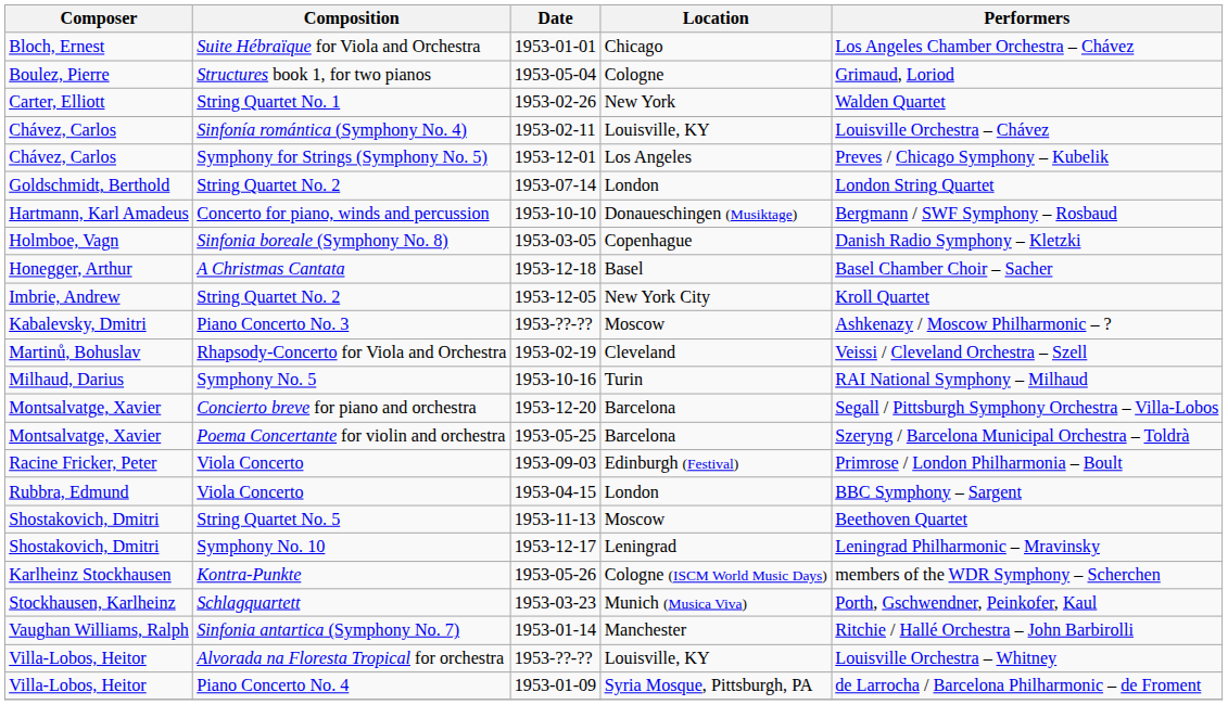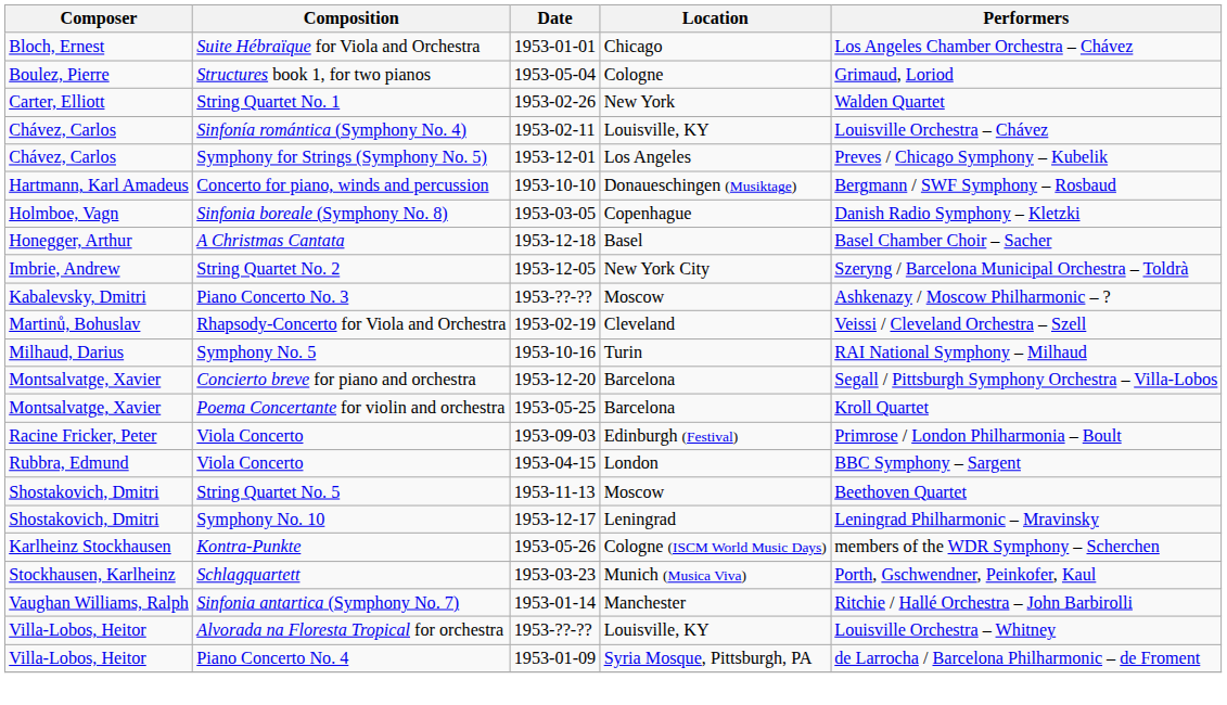- row: Goldschmidt, Berthold | String Quartet No. 2 | 1953-07-14 | London | London String Quartet
String Quartet No. 2 / 1953-12-05 | Performers: Kroll Quartet -> Szeryng / Barcelona Municipal Orchestra – Toldrà
Poema Concertante for violin and orchestra | Performers: Szeryng / Barcelona Municipal Orchestra – Toldrà -> Kroll Quartet
